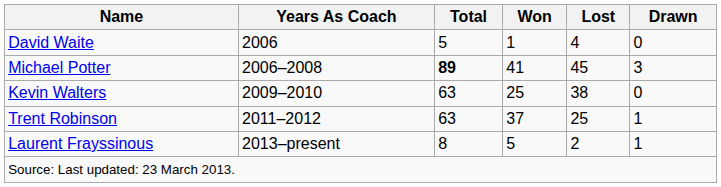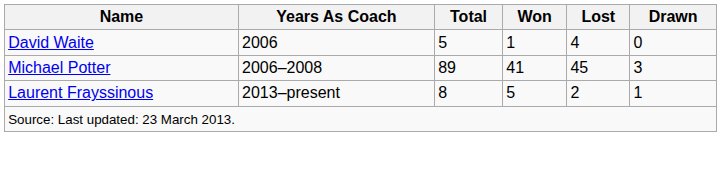Michael Potter | Total: bold -> normal
- row: Kevin Walters | 2009–2010 | 63 | 25 | 38 | 0
- row: Trent Robinson | 2011–2012 | 63 | 37 | 25 | 1
